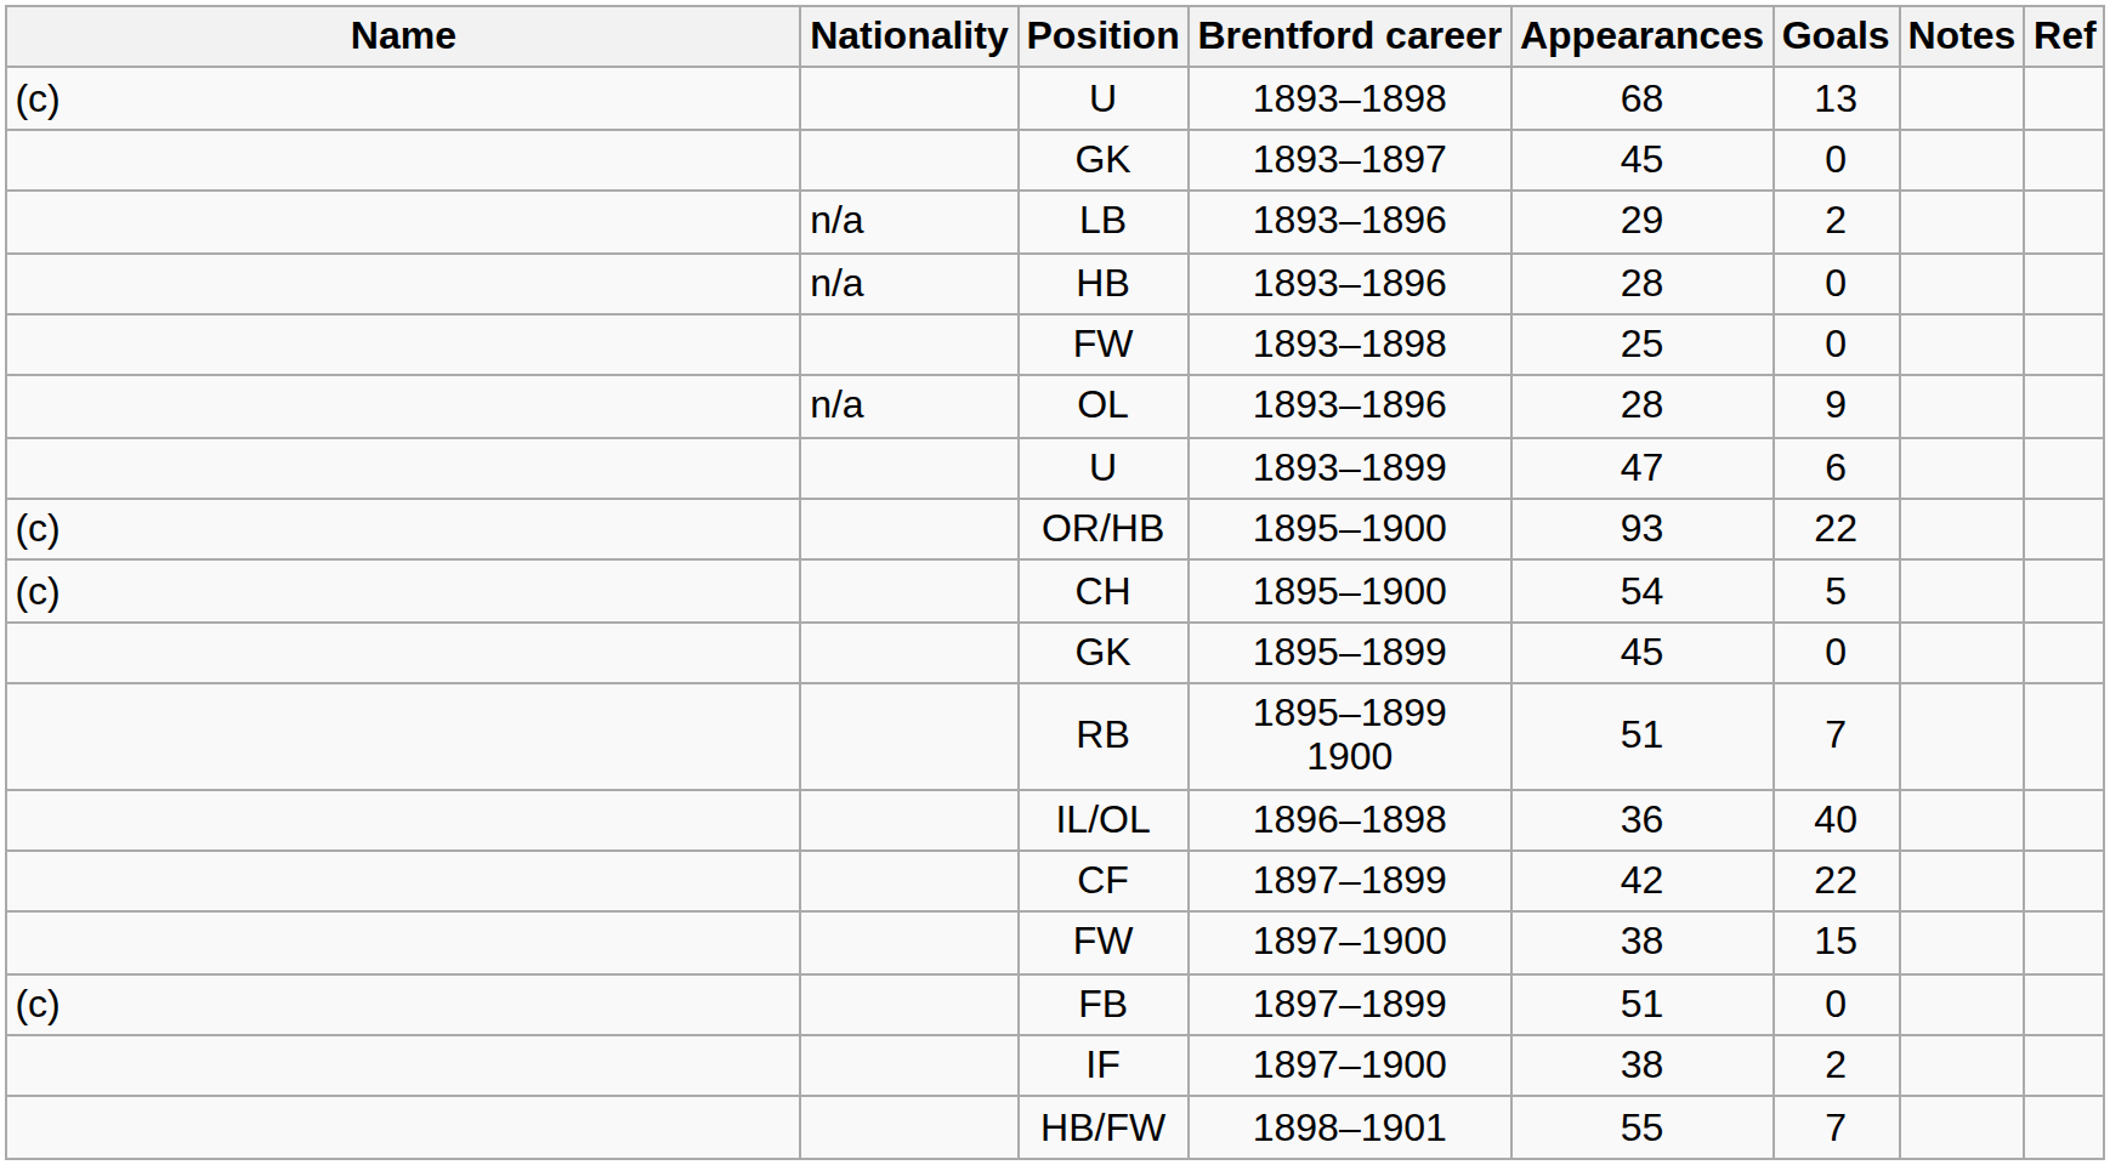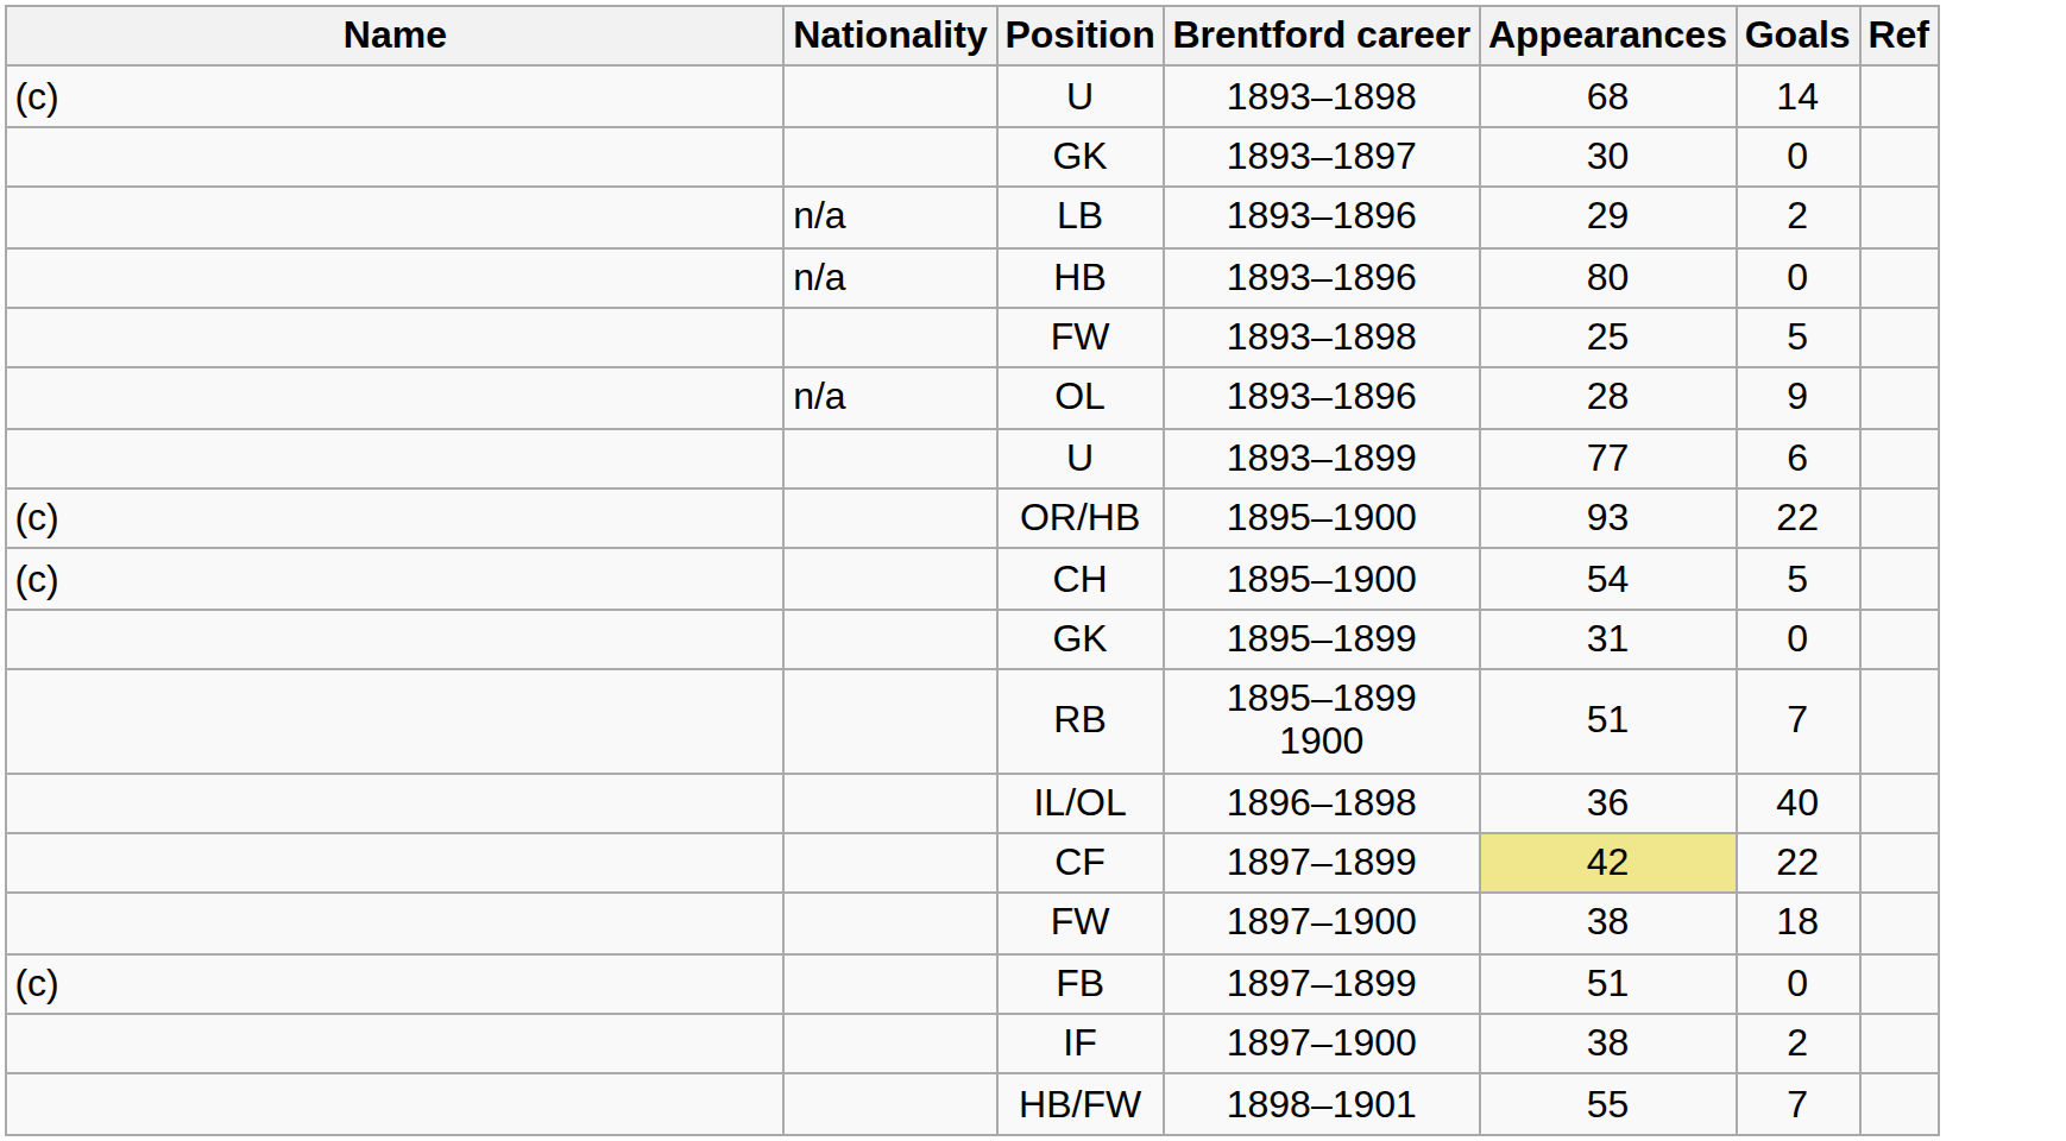- column: Notes
U / 1893–1898 | Goals: 13 -> 14
GK / 1893–1897 | Appearances: 45 -> 30
HB | Appearances: 28 -> 80
FW / 1893–1898 | Goals: 0 -> 5
U / 1893–1899 | Appearances: 47 -> 77
GK / 1895–1899 | Appearances: 45 -> 31
CF | Appearances: no background -> khaki background
FW / 1897–1900 | Goals: 15 -> 18
